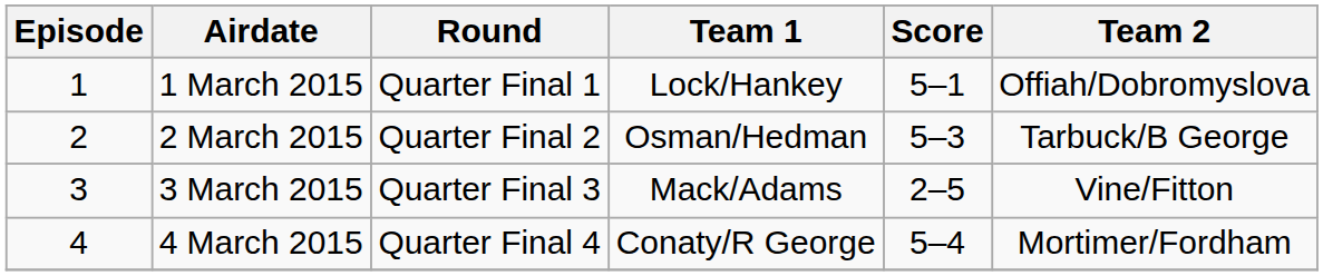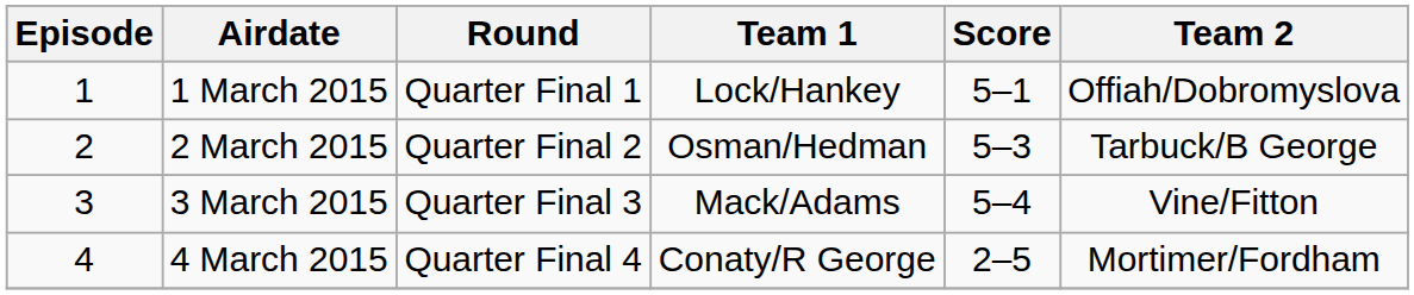3 March 2015 | Score: 2–5 -> 5–4
4 March 2015 | Score: 5–4 -> 2–5
